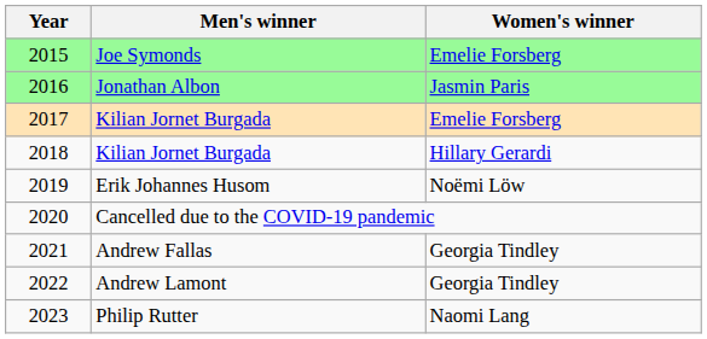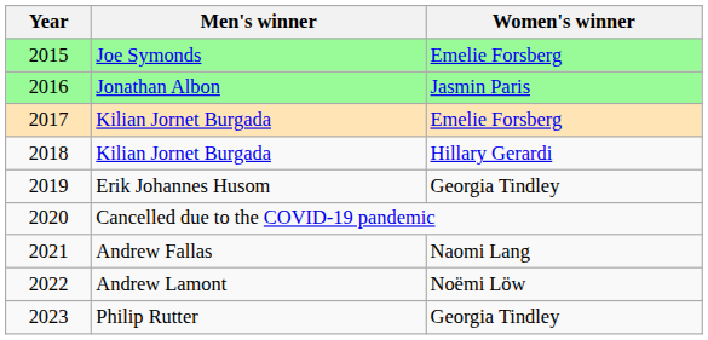2019 | Women's winner: Noëmi Löw -> Georgia Tindley
2021 | Women's winner: Georgia Tindley -> Naomi Lang
2022 | Women's winner: Georgia Tindley -> Noëmi Löw
2023 | Women's winner: Naomi Lang -> Georgia Tindley
